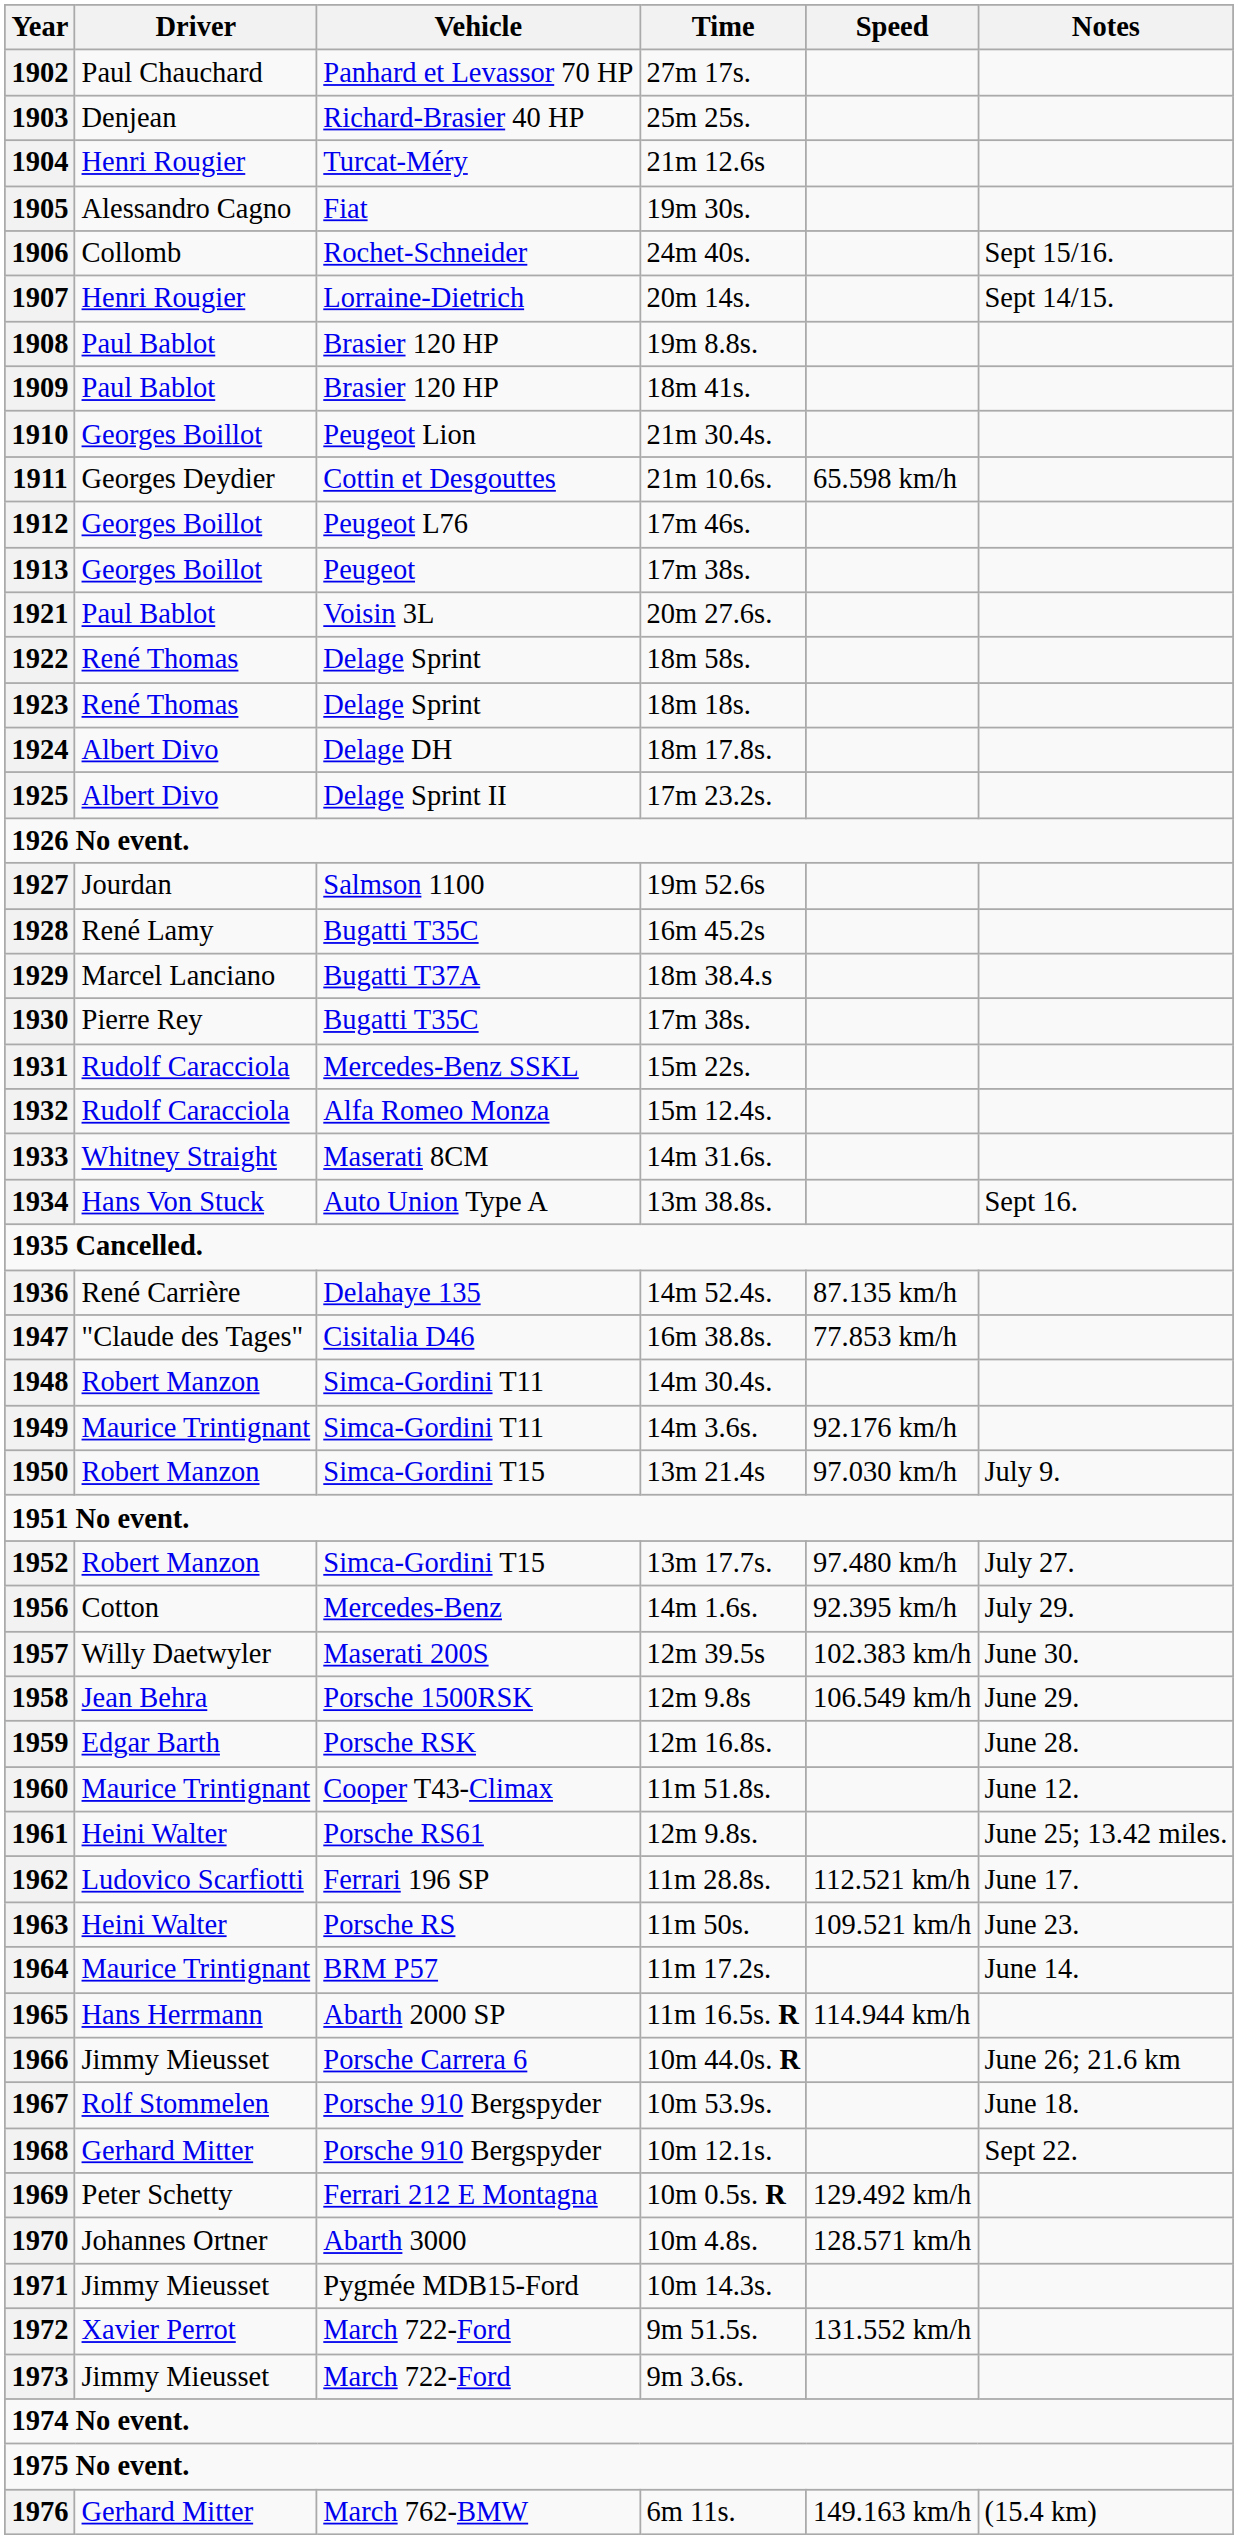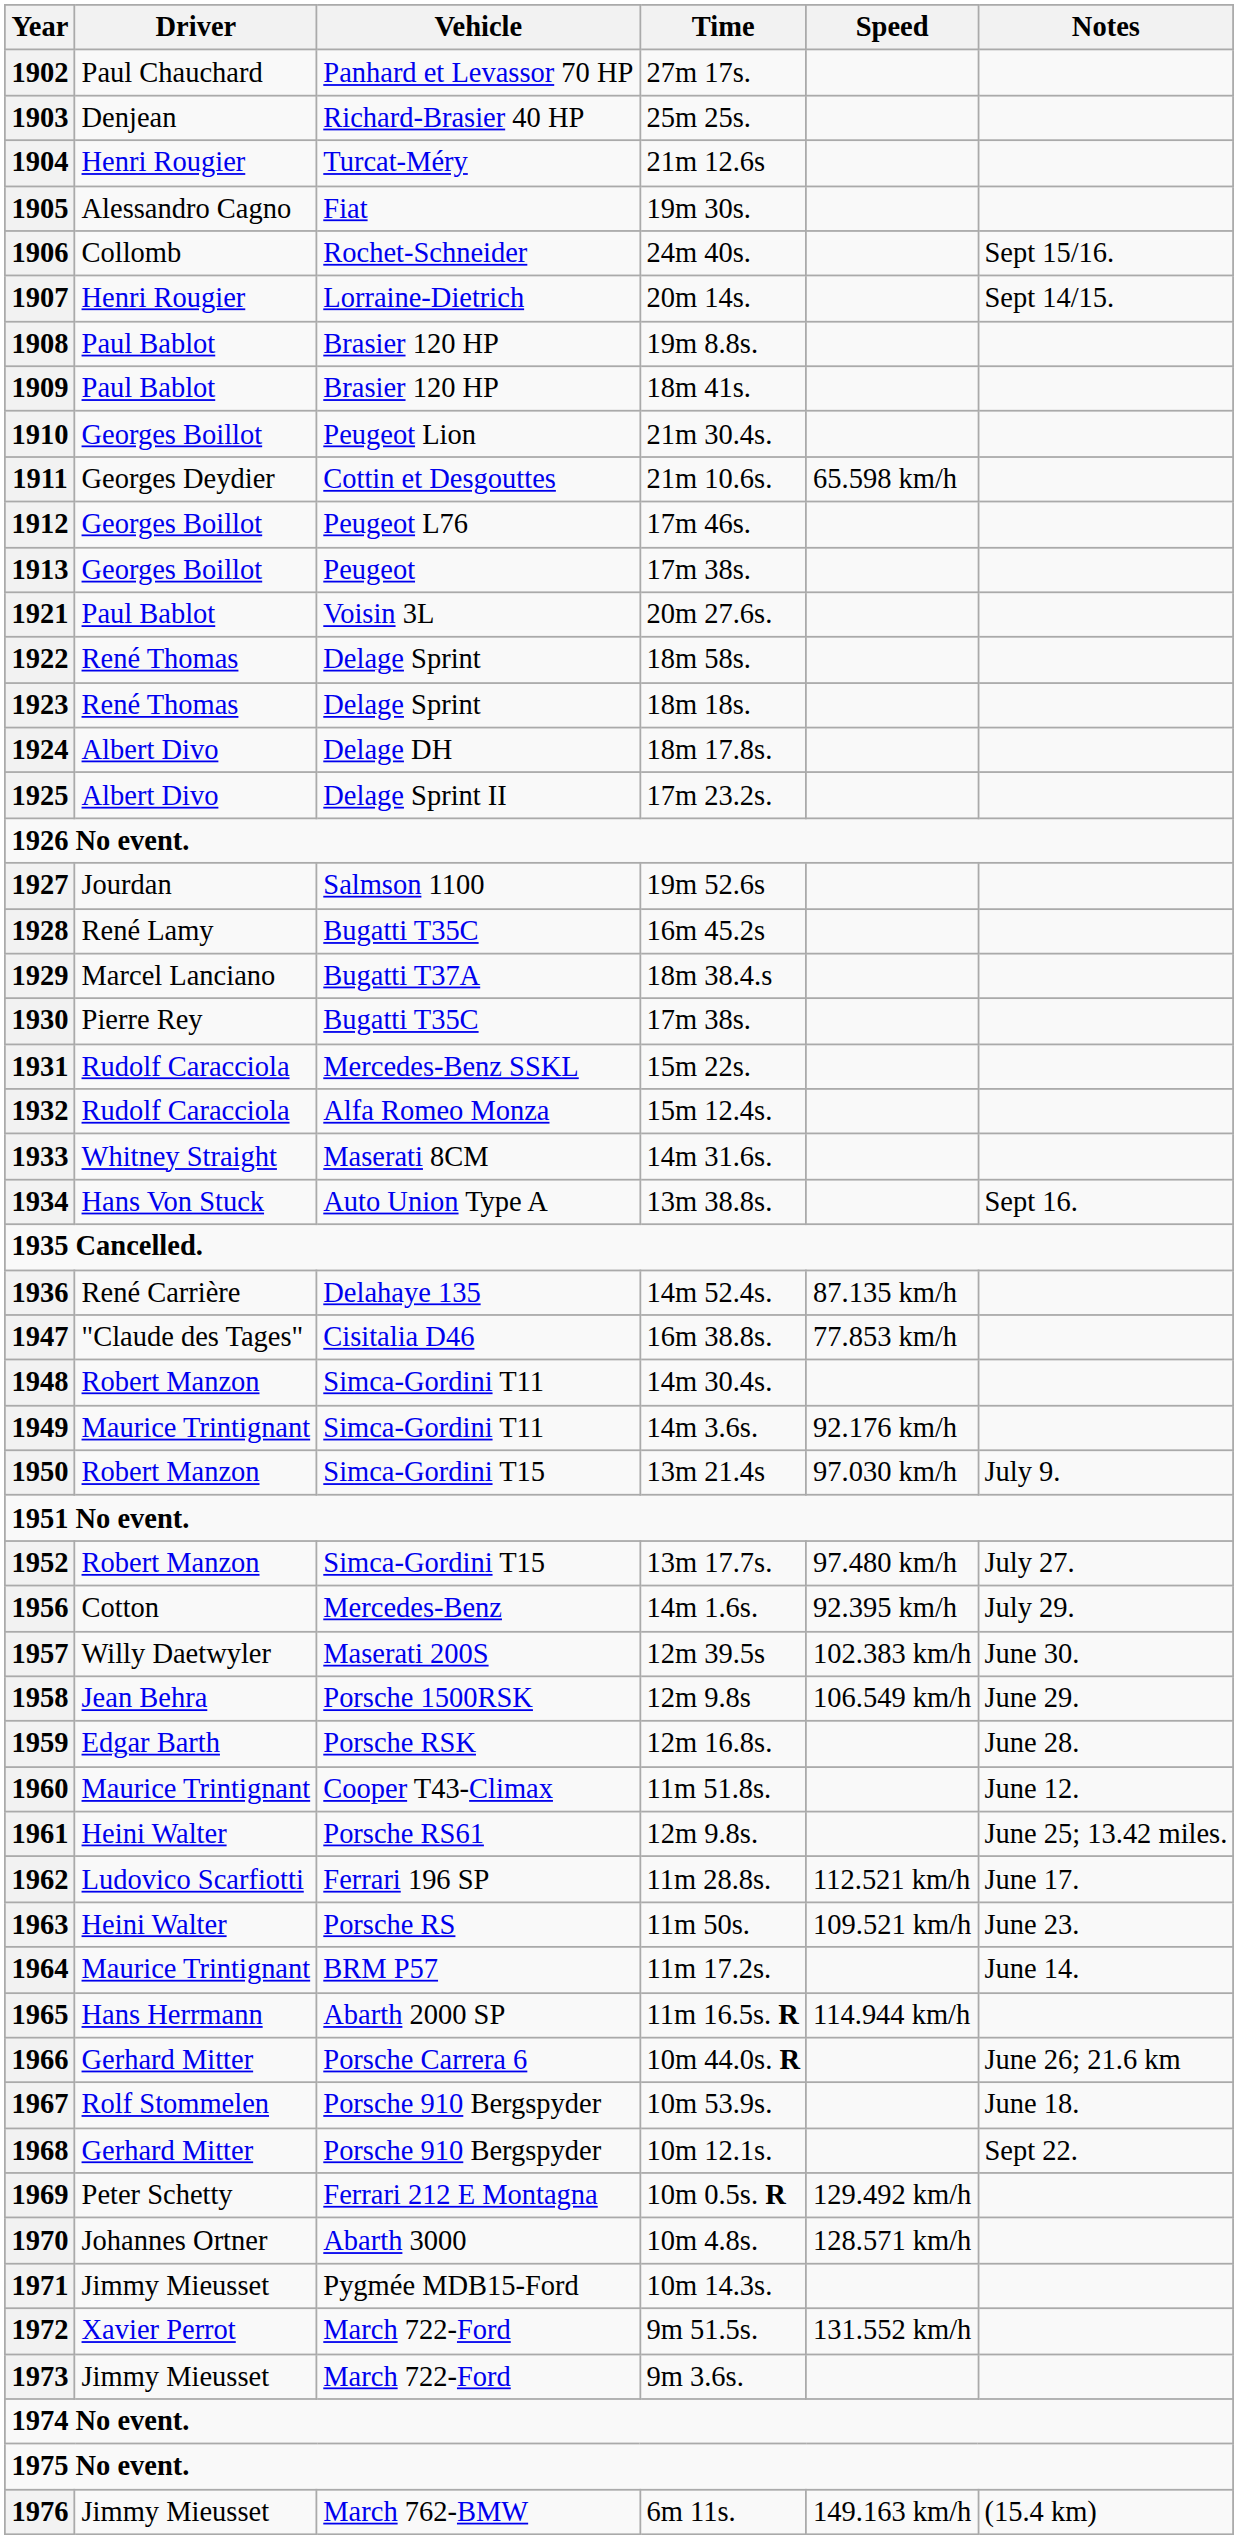1966 | Driver: Jimmy Mieusset -> Gerhard Mitter
1976 | Driver: Gerhard Mitter -> Jimmy Mieusset
